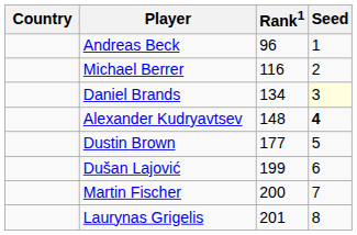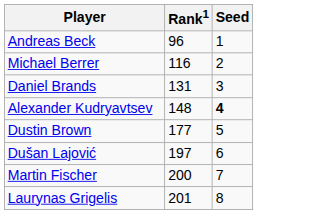- column: Country
Daniel Brands | Rank1: 134 -> 131
Daniel Brands | Seed: lightyellow background -> no background
Dušan Lajović | Rank1: 199 -> 197
